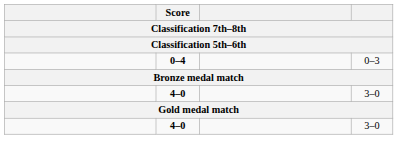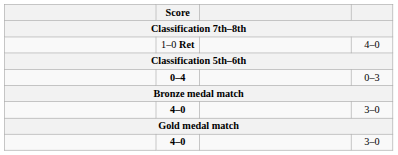+ row: 1–0 Ret | 4–0
